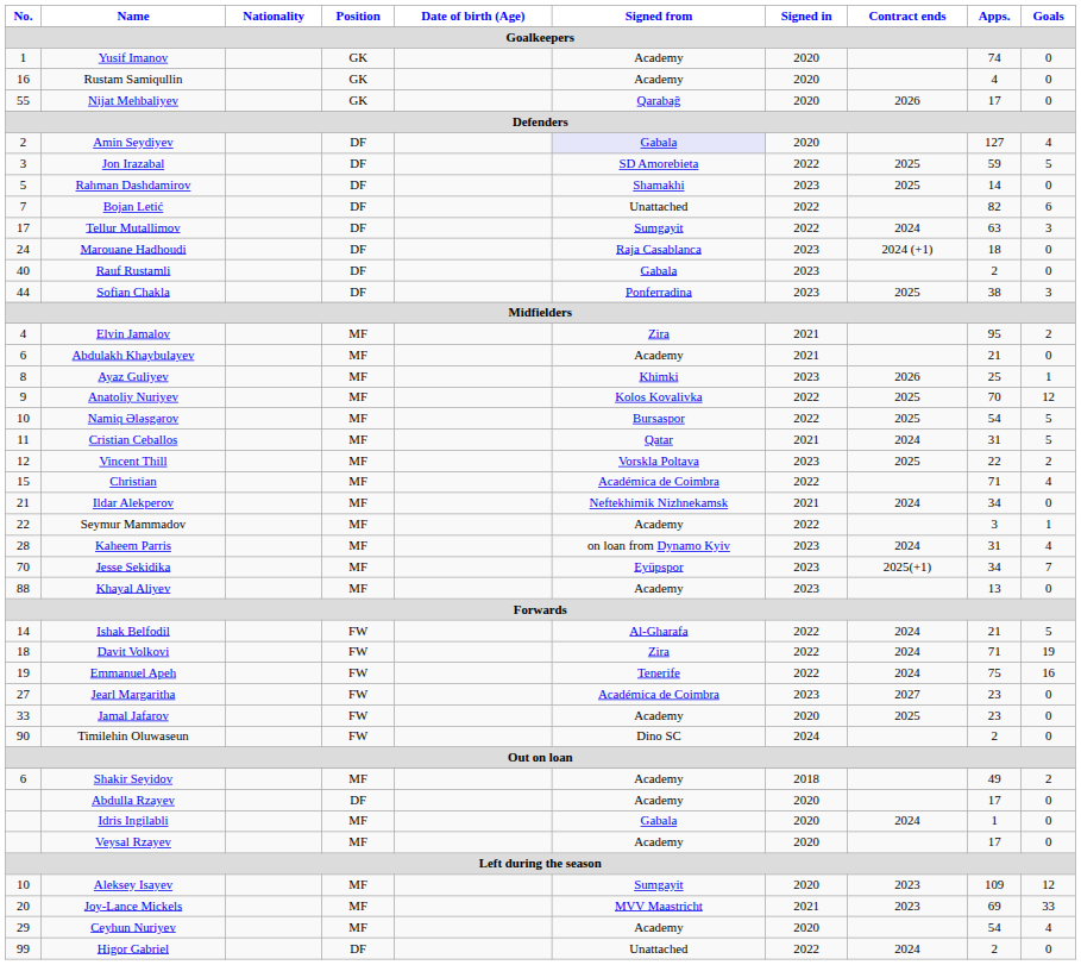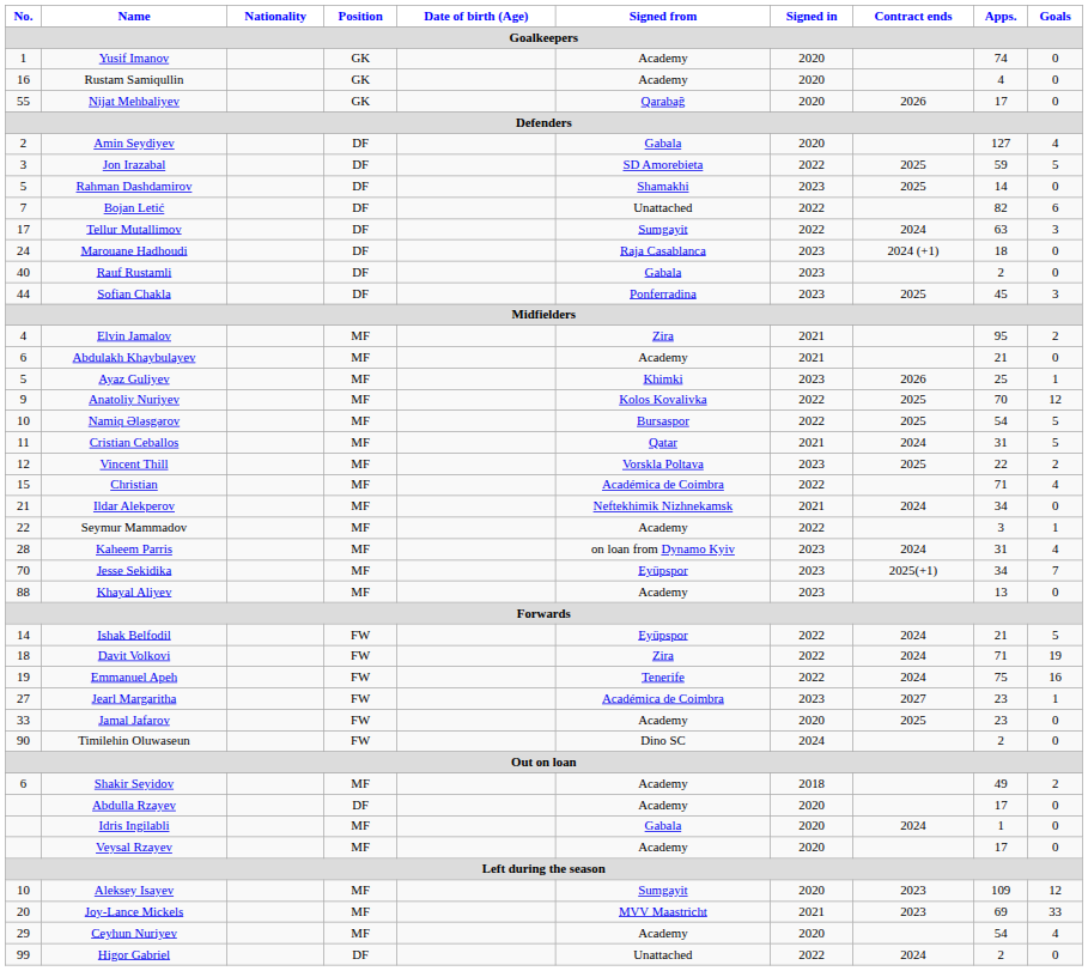Amin Seydiyev | Signed from: lavender background -> no background
Sofian Chakla | Apps.: 38 -> 45
Ayaz Guliyev | No.: 8 -> 5
Ishak Belfodil | Signed from: Al-Gharafa -> Eyüpspor
Jearl Margaritha | Goals: 0 -> 1
